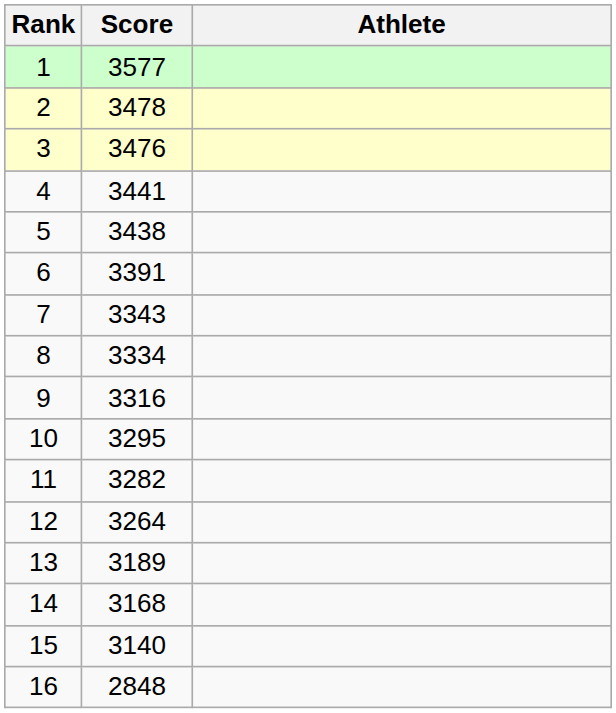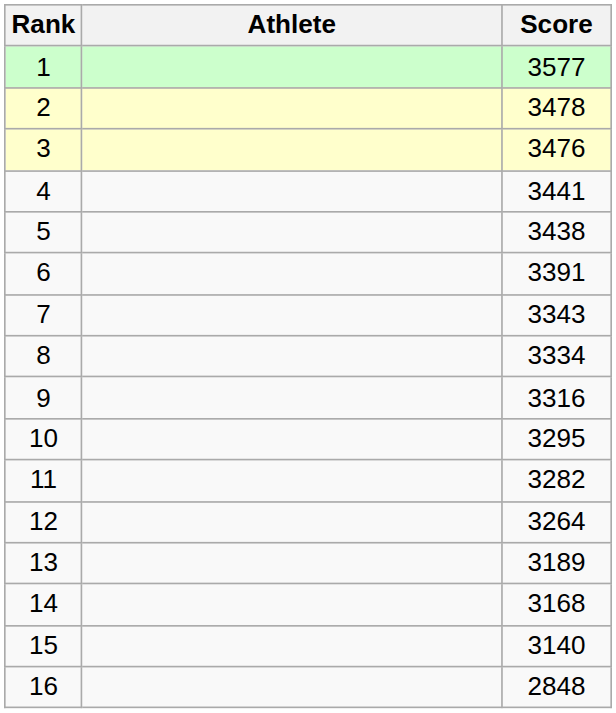columns swapped: Athlete <-> Score
